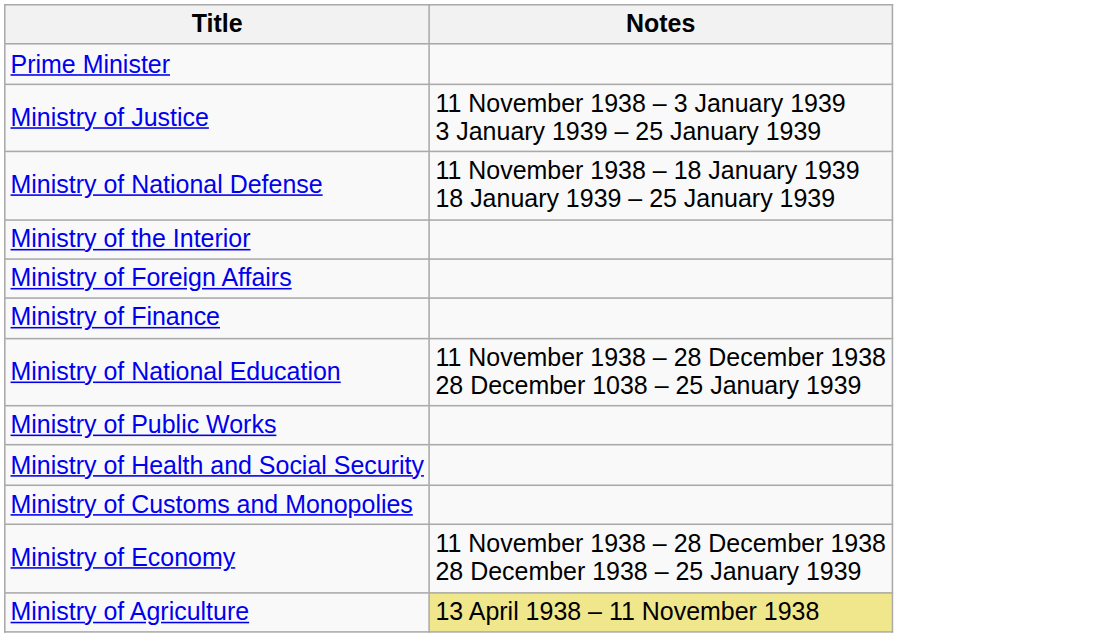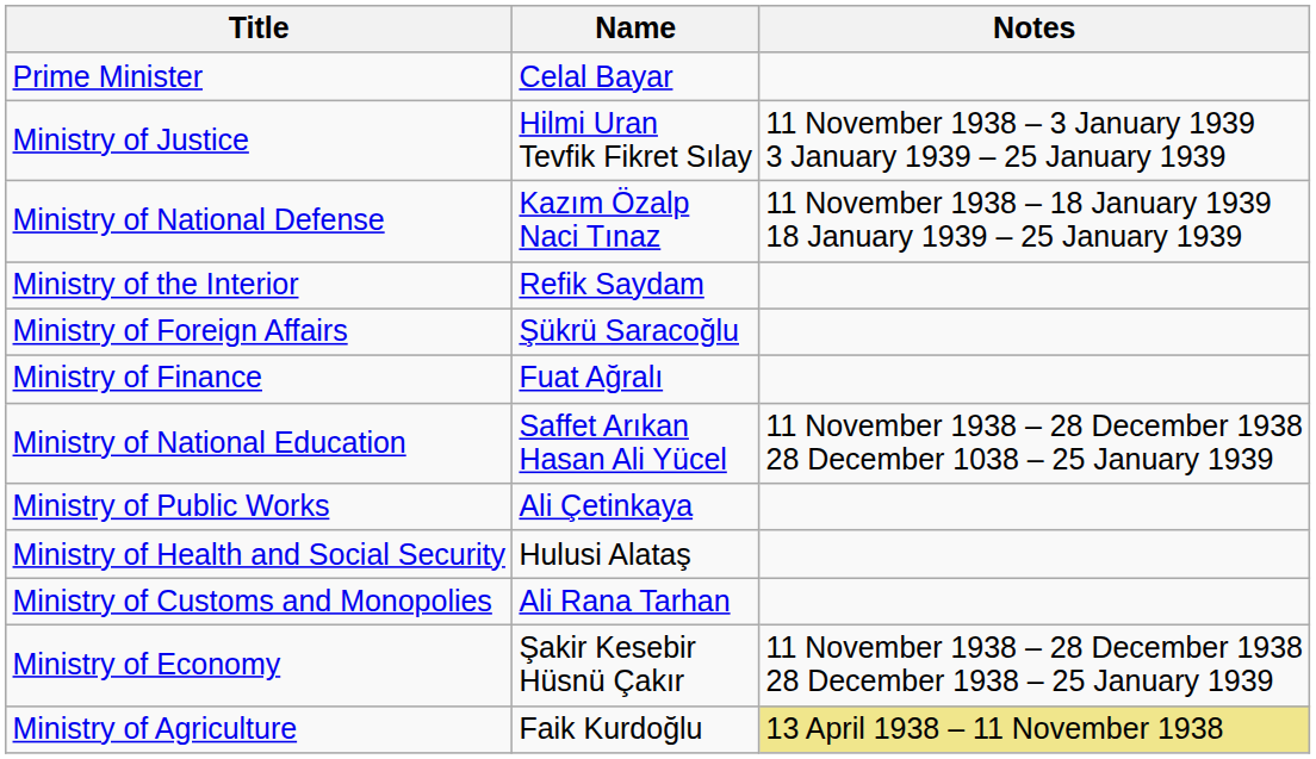+ column: Name | Celal Bayar | Hilmi Uran Tevfik Fikret Sılay | Kazım Özalp Naci Tınaz | Refik Saydam | Şükrü Saracoğlu | Fuat Ağralı | Saffet Arıkan Hasan Ali Yücel | Ali Çetinkaya | Hulusi Alataş | Ali Rana Tarhan | Şakir Kesebir Hüsnü Çakır | Faik Kurdoğlu
